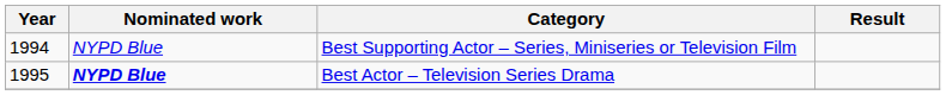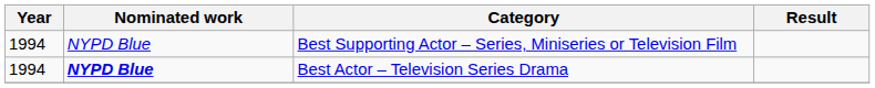Best Actor – Television Series Drama | Year: 1995 -> 1994
